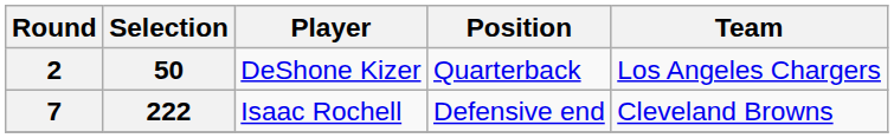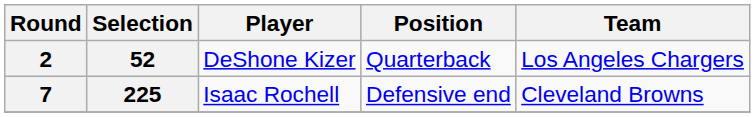2 | Selection: 50 -> 52
7 | Selection: 222 -> 225
